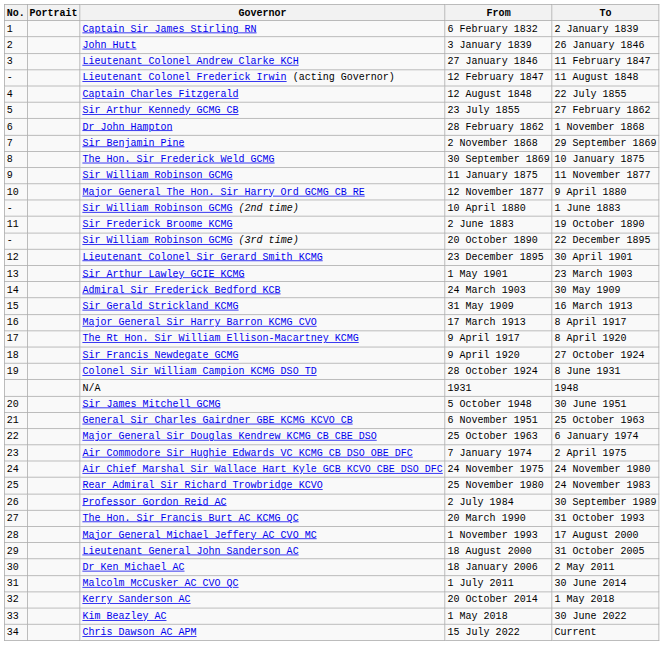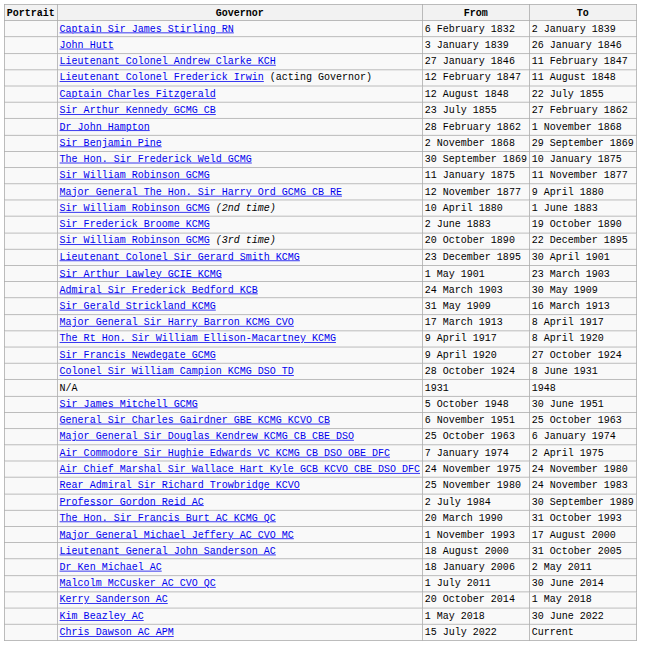- column: No. | 1 | 2 | 3 | - | 4 | 5 | 6 | 7 | 8 | 9 | 10 | - | 11 | - | 12 | 13 | 14 | 15 | 16 | 17 | 18 | 19 | 20 | 21 | 22 | 23 | 24 | 25 | 26 | 27 | 28 | 29 | 30 | 31 | 32 | 33 | 34
